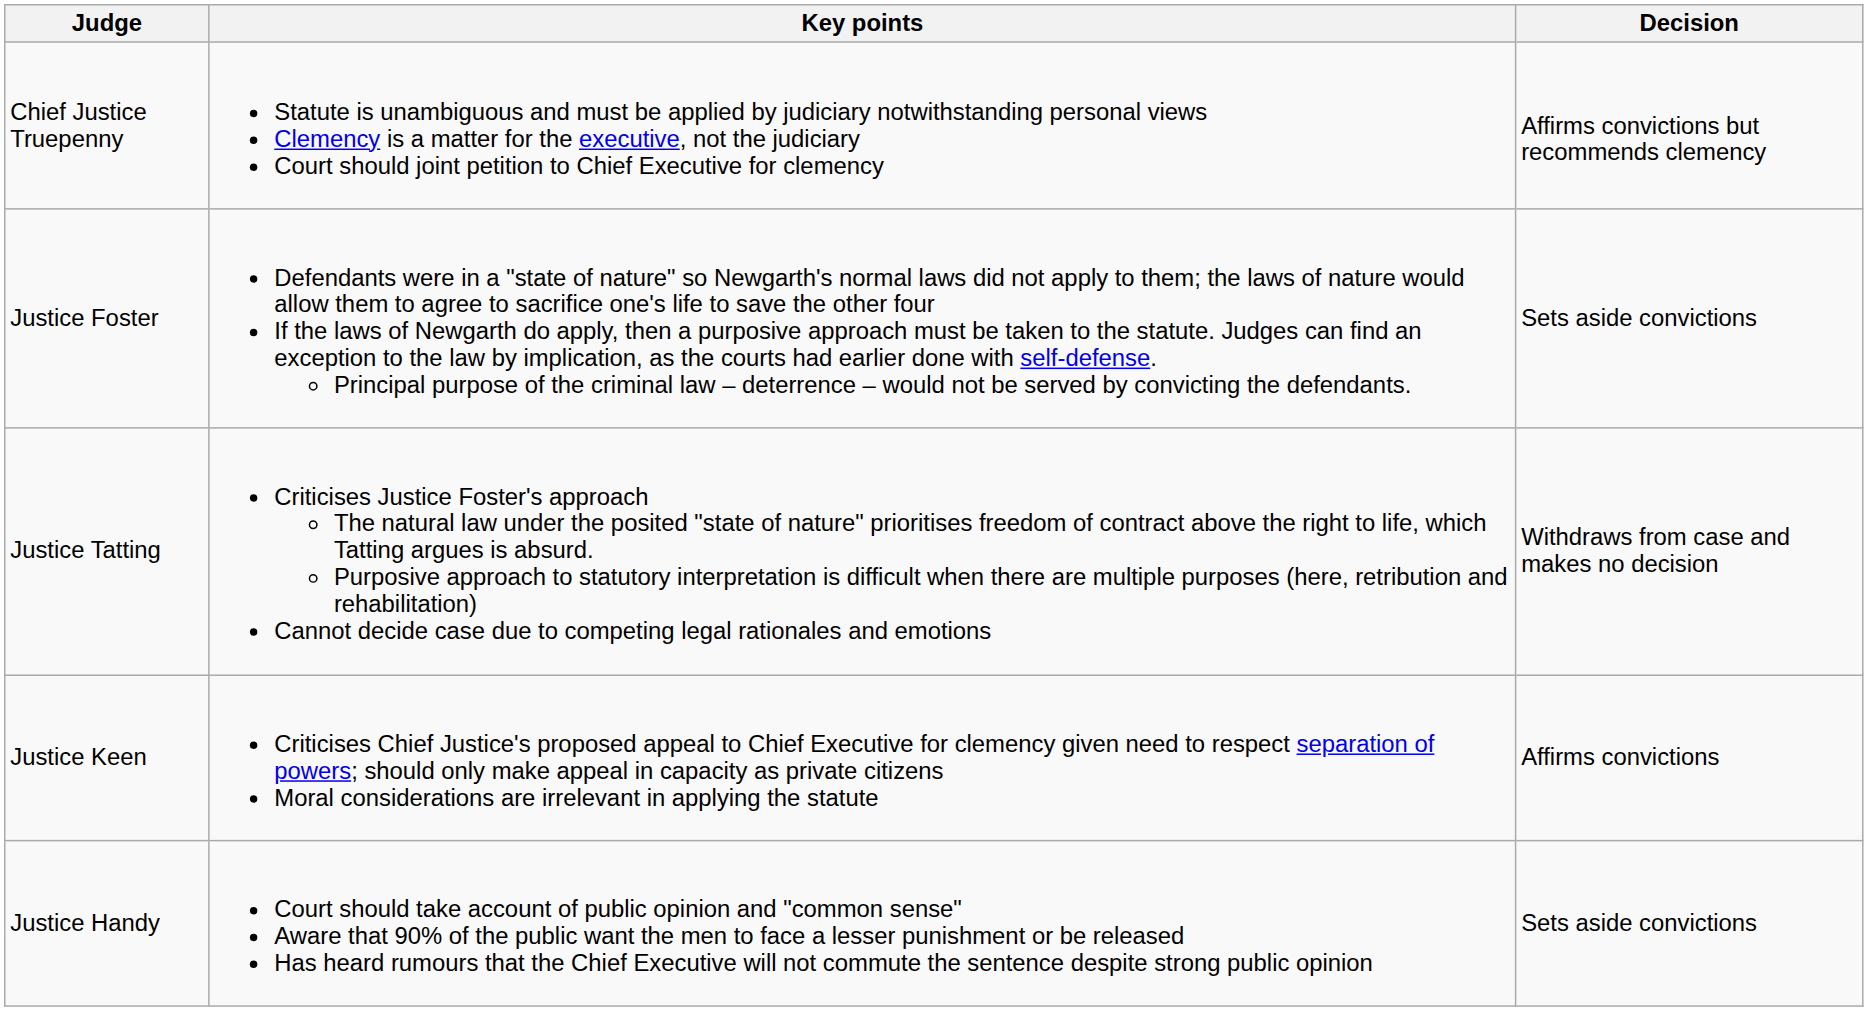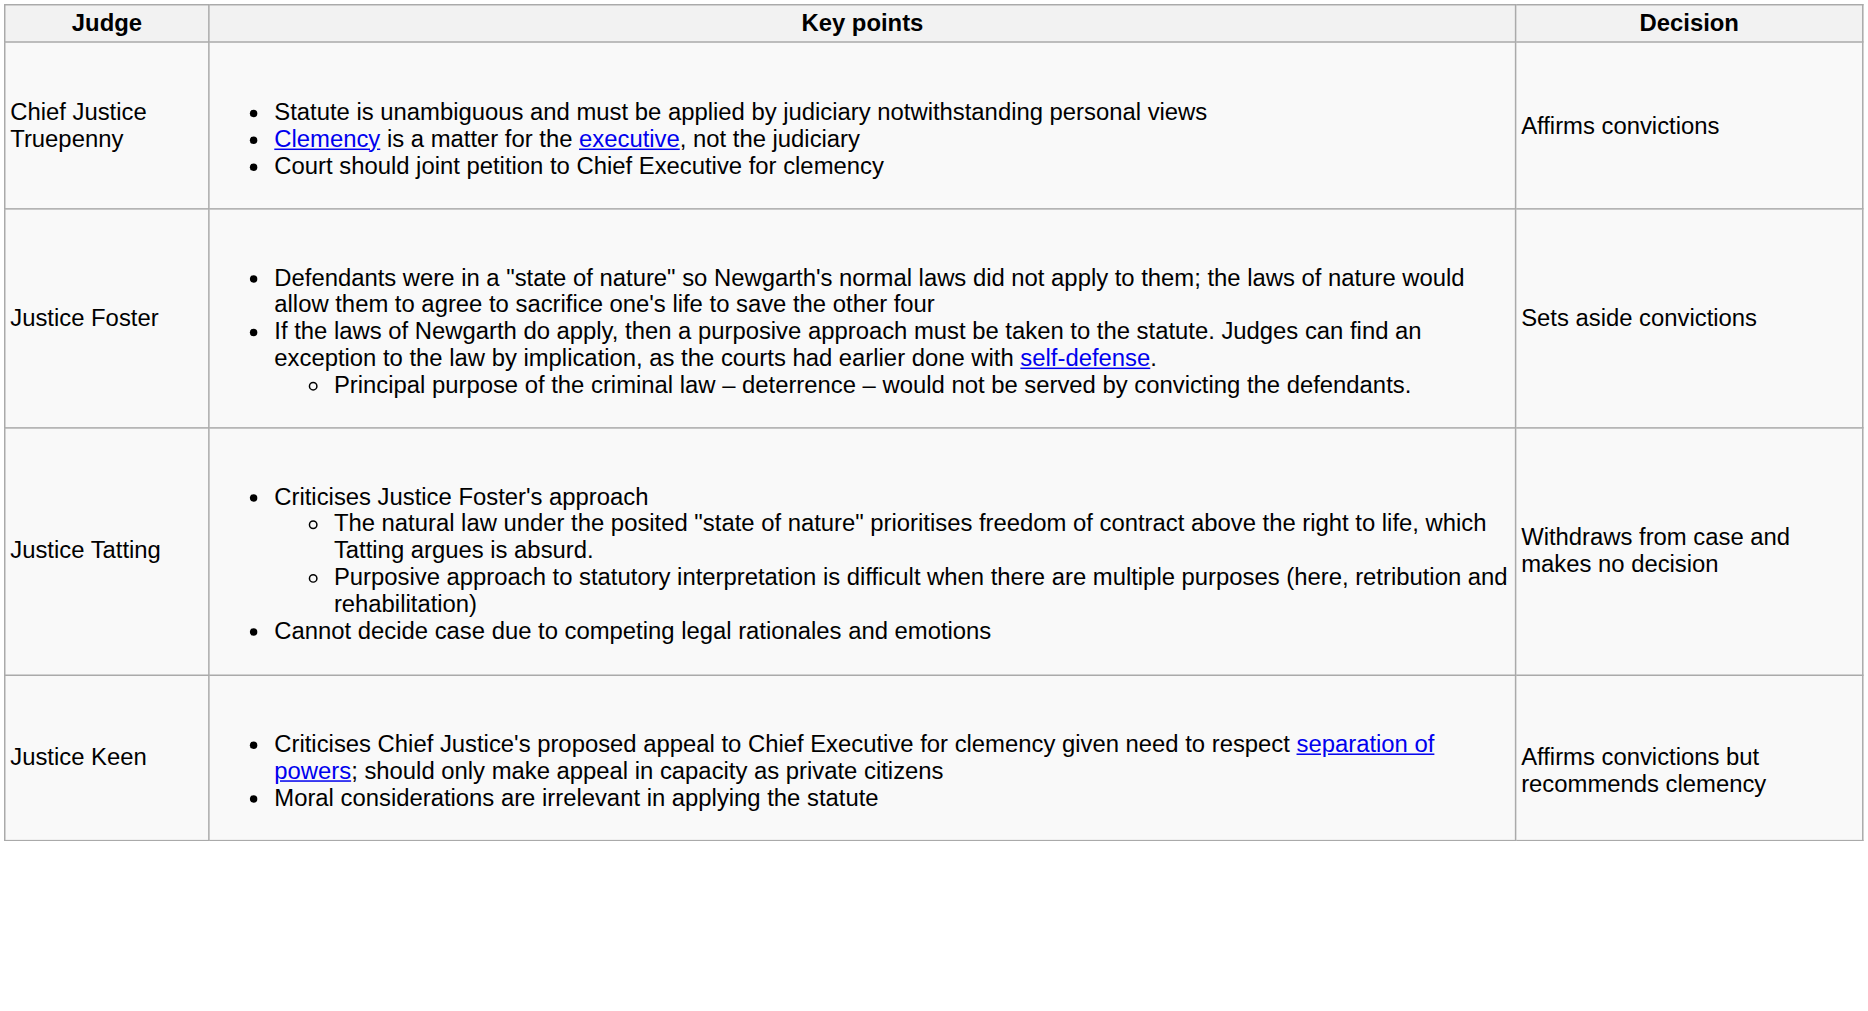Chief Justice Truepenny | Decision: Affirms convictions but recommends clemency -> Affirms convictions
Justice Keen | Decision: Affirms convictions -> Affirms convictions but recommends clemency
- row: Justice Handy | Court should take account of public opinion and "common sense" Aware that 90% of the public want the men to face a lesser punishment or be released Has heard rumours that the Chief Executive will not commute the sentence despite strong public opinion | Sets aside convictions
